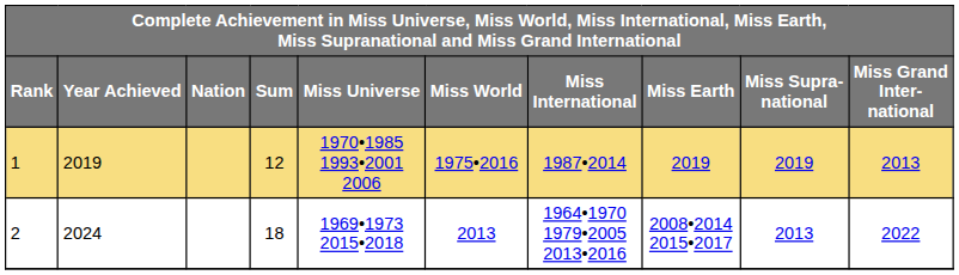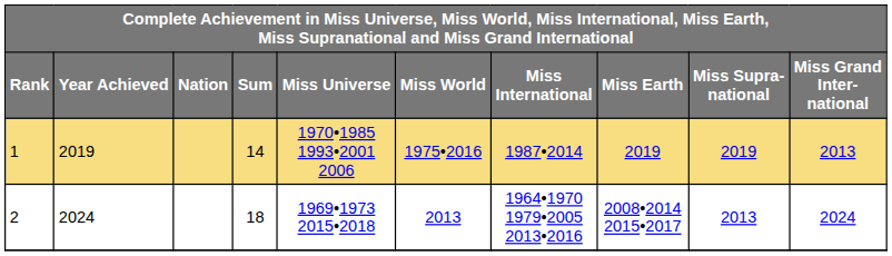1 | Sum: 12 -> 14
2 | Miss Grand Inter- national: 2022 -> 2024
